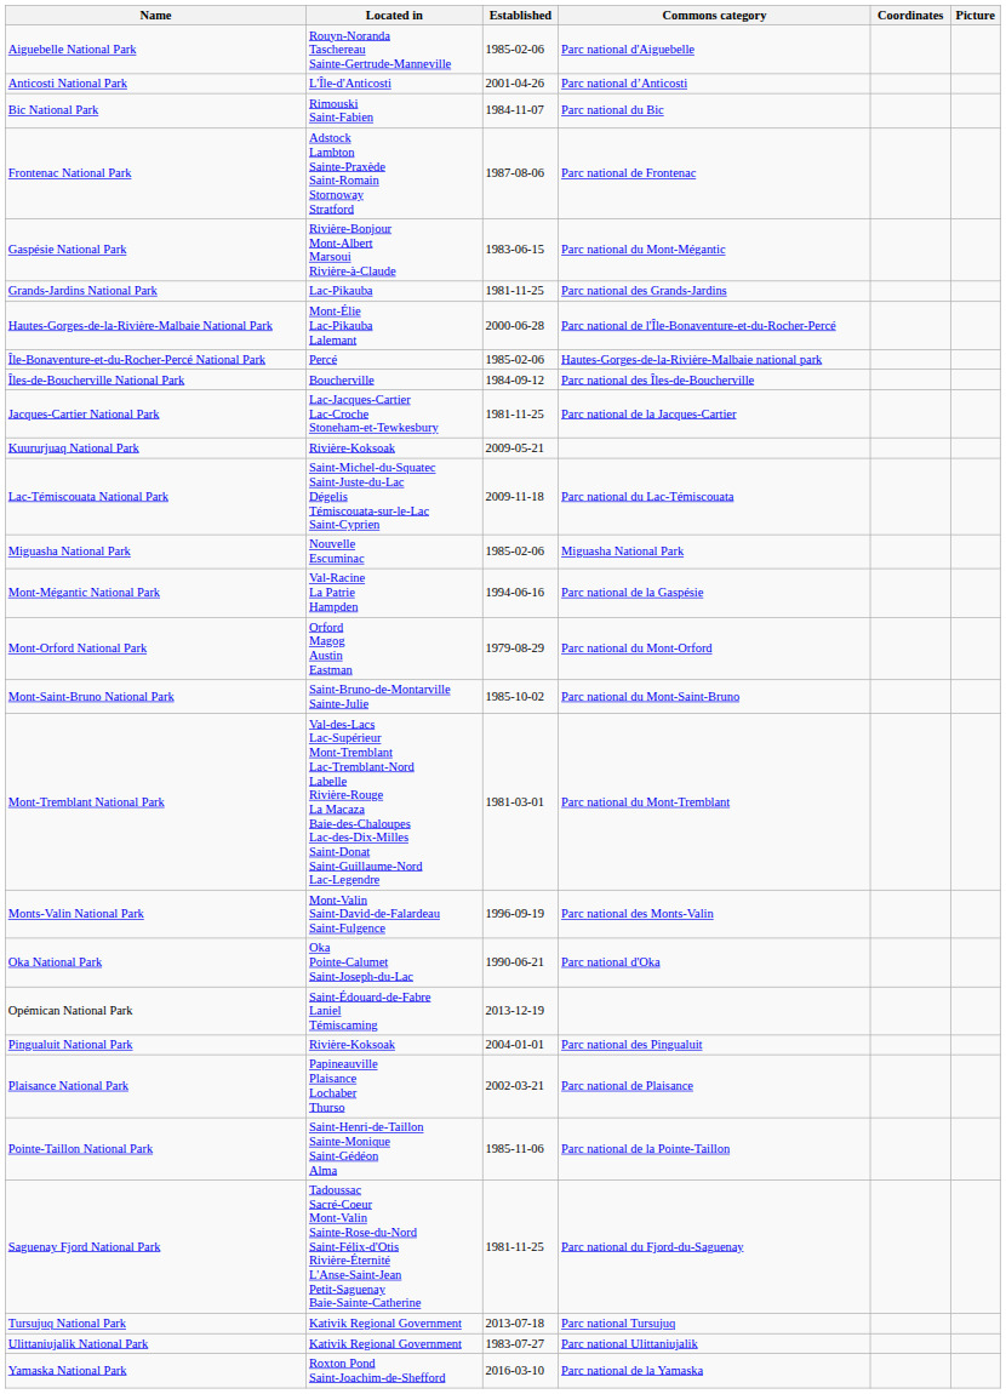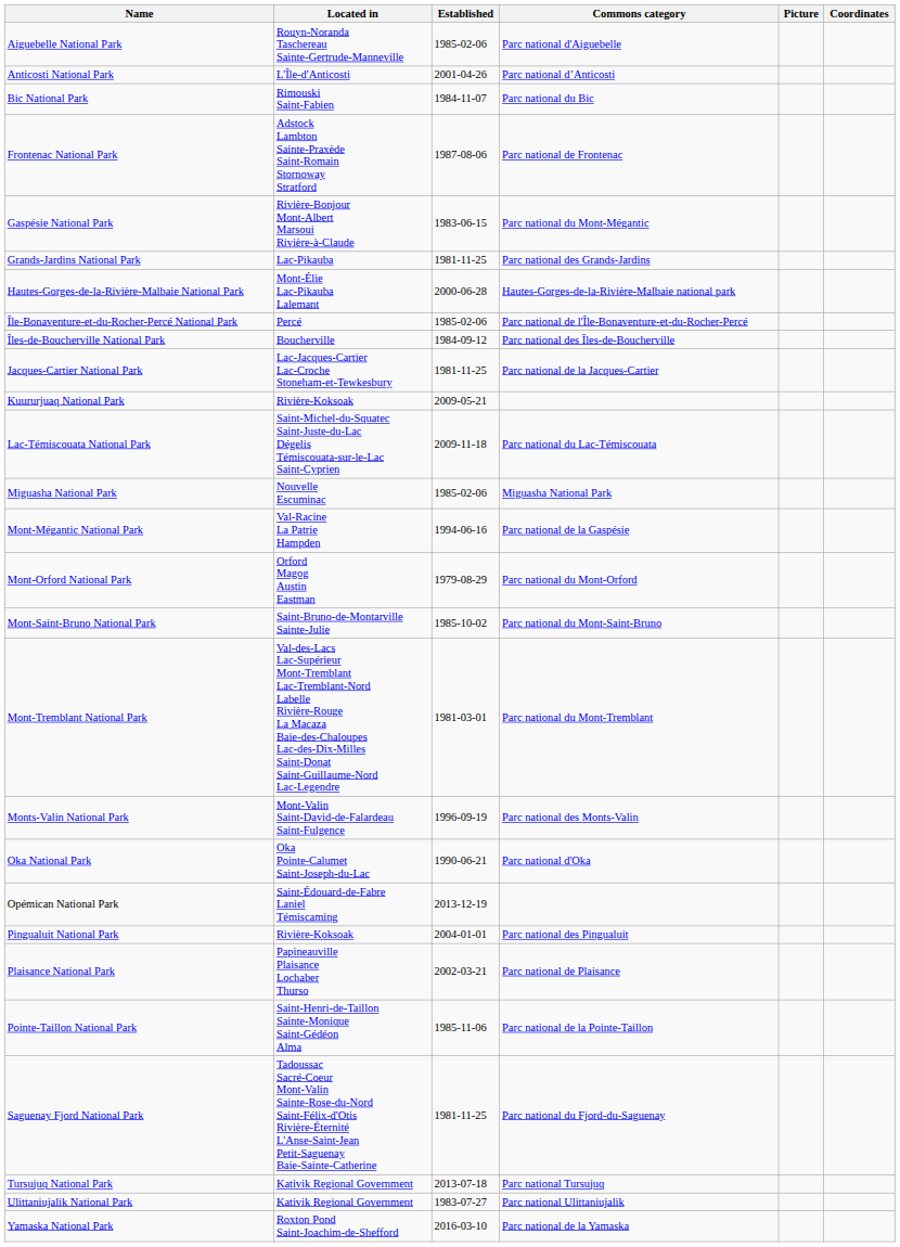columns swapped: Picture <-> Coordinates
Hautes-Gorges-de-la-Rivière-Malbaie National Park | Commons category: Parc national de l'Île-Bonaventure-et-du-Rocher-Percé -> Hautes-Gorges-de-la-Rivière-Malbaie national park
Île-Bonaventure-et-du-Rocher-Percé National Park | Commons category: Hautes-Gorges-de-la-Rivière-Malbaie national park -> Parc national de l'Île-Bonaventure-et-du-Rocher-Percé
